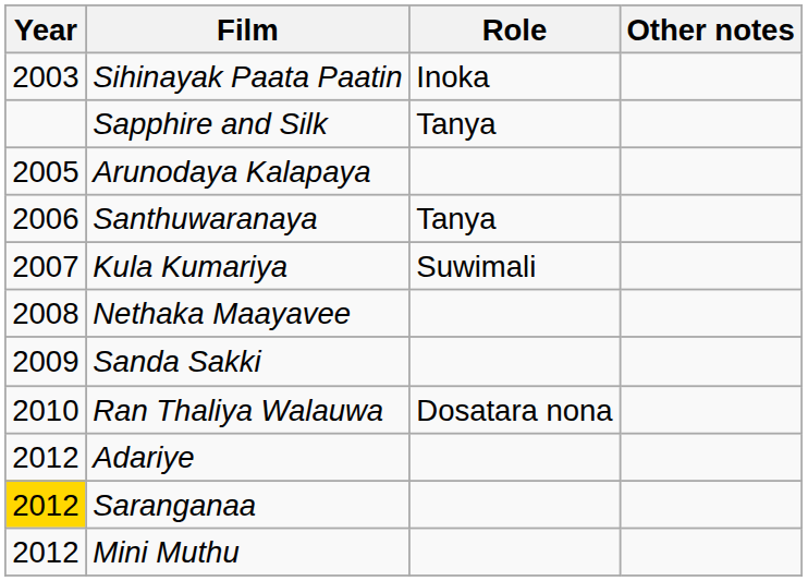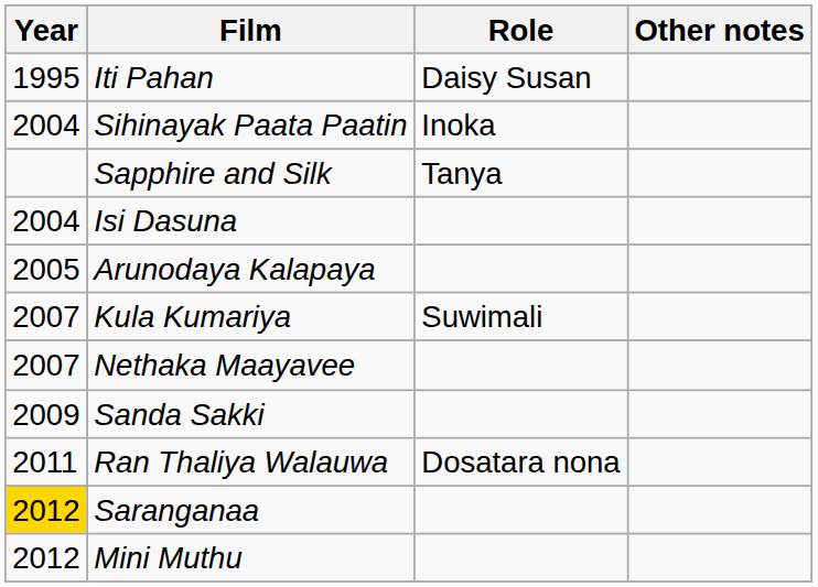+ row: 1995 | Iti Pahan | Daisy Susan
Sihinayak Paata Paatin | Year: 2003 -> 2004
+ row: 2004 | Isi Dasuna
- row: 2006 | Santhuwaranaya | Tanya
Nethaka Maayavee | Year: 2008 -> 2007
Ran Thaliya Walauwa | Year: 2010 -> 2011
- row: 2012 | Adariye
